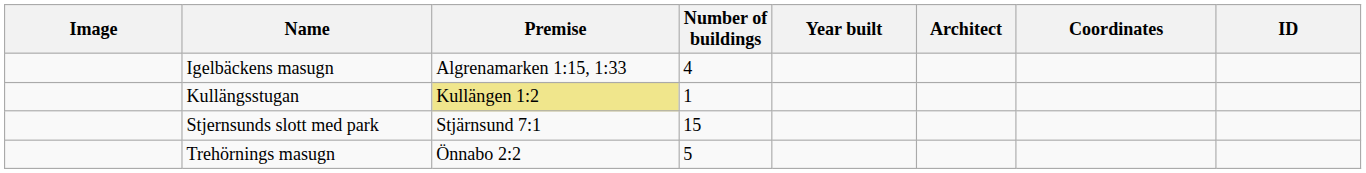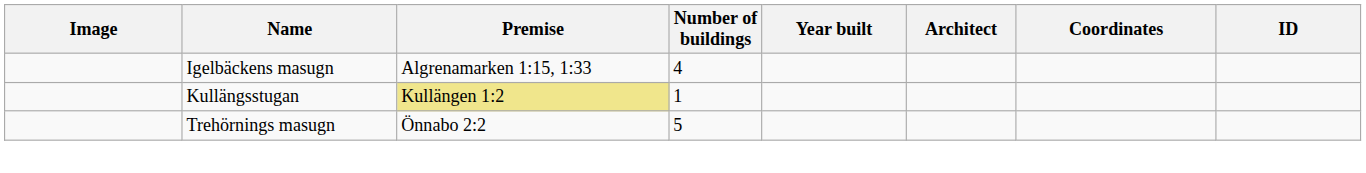- row: Stjernsunds slott med park | Stjärnsund 7:1 | 15
